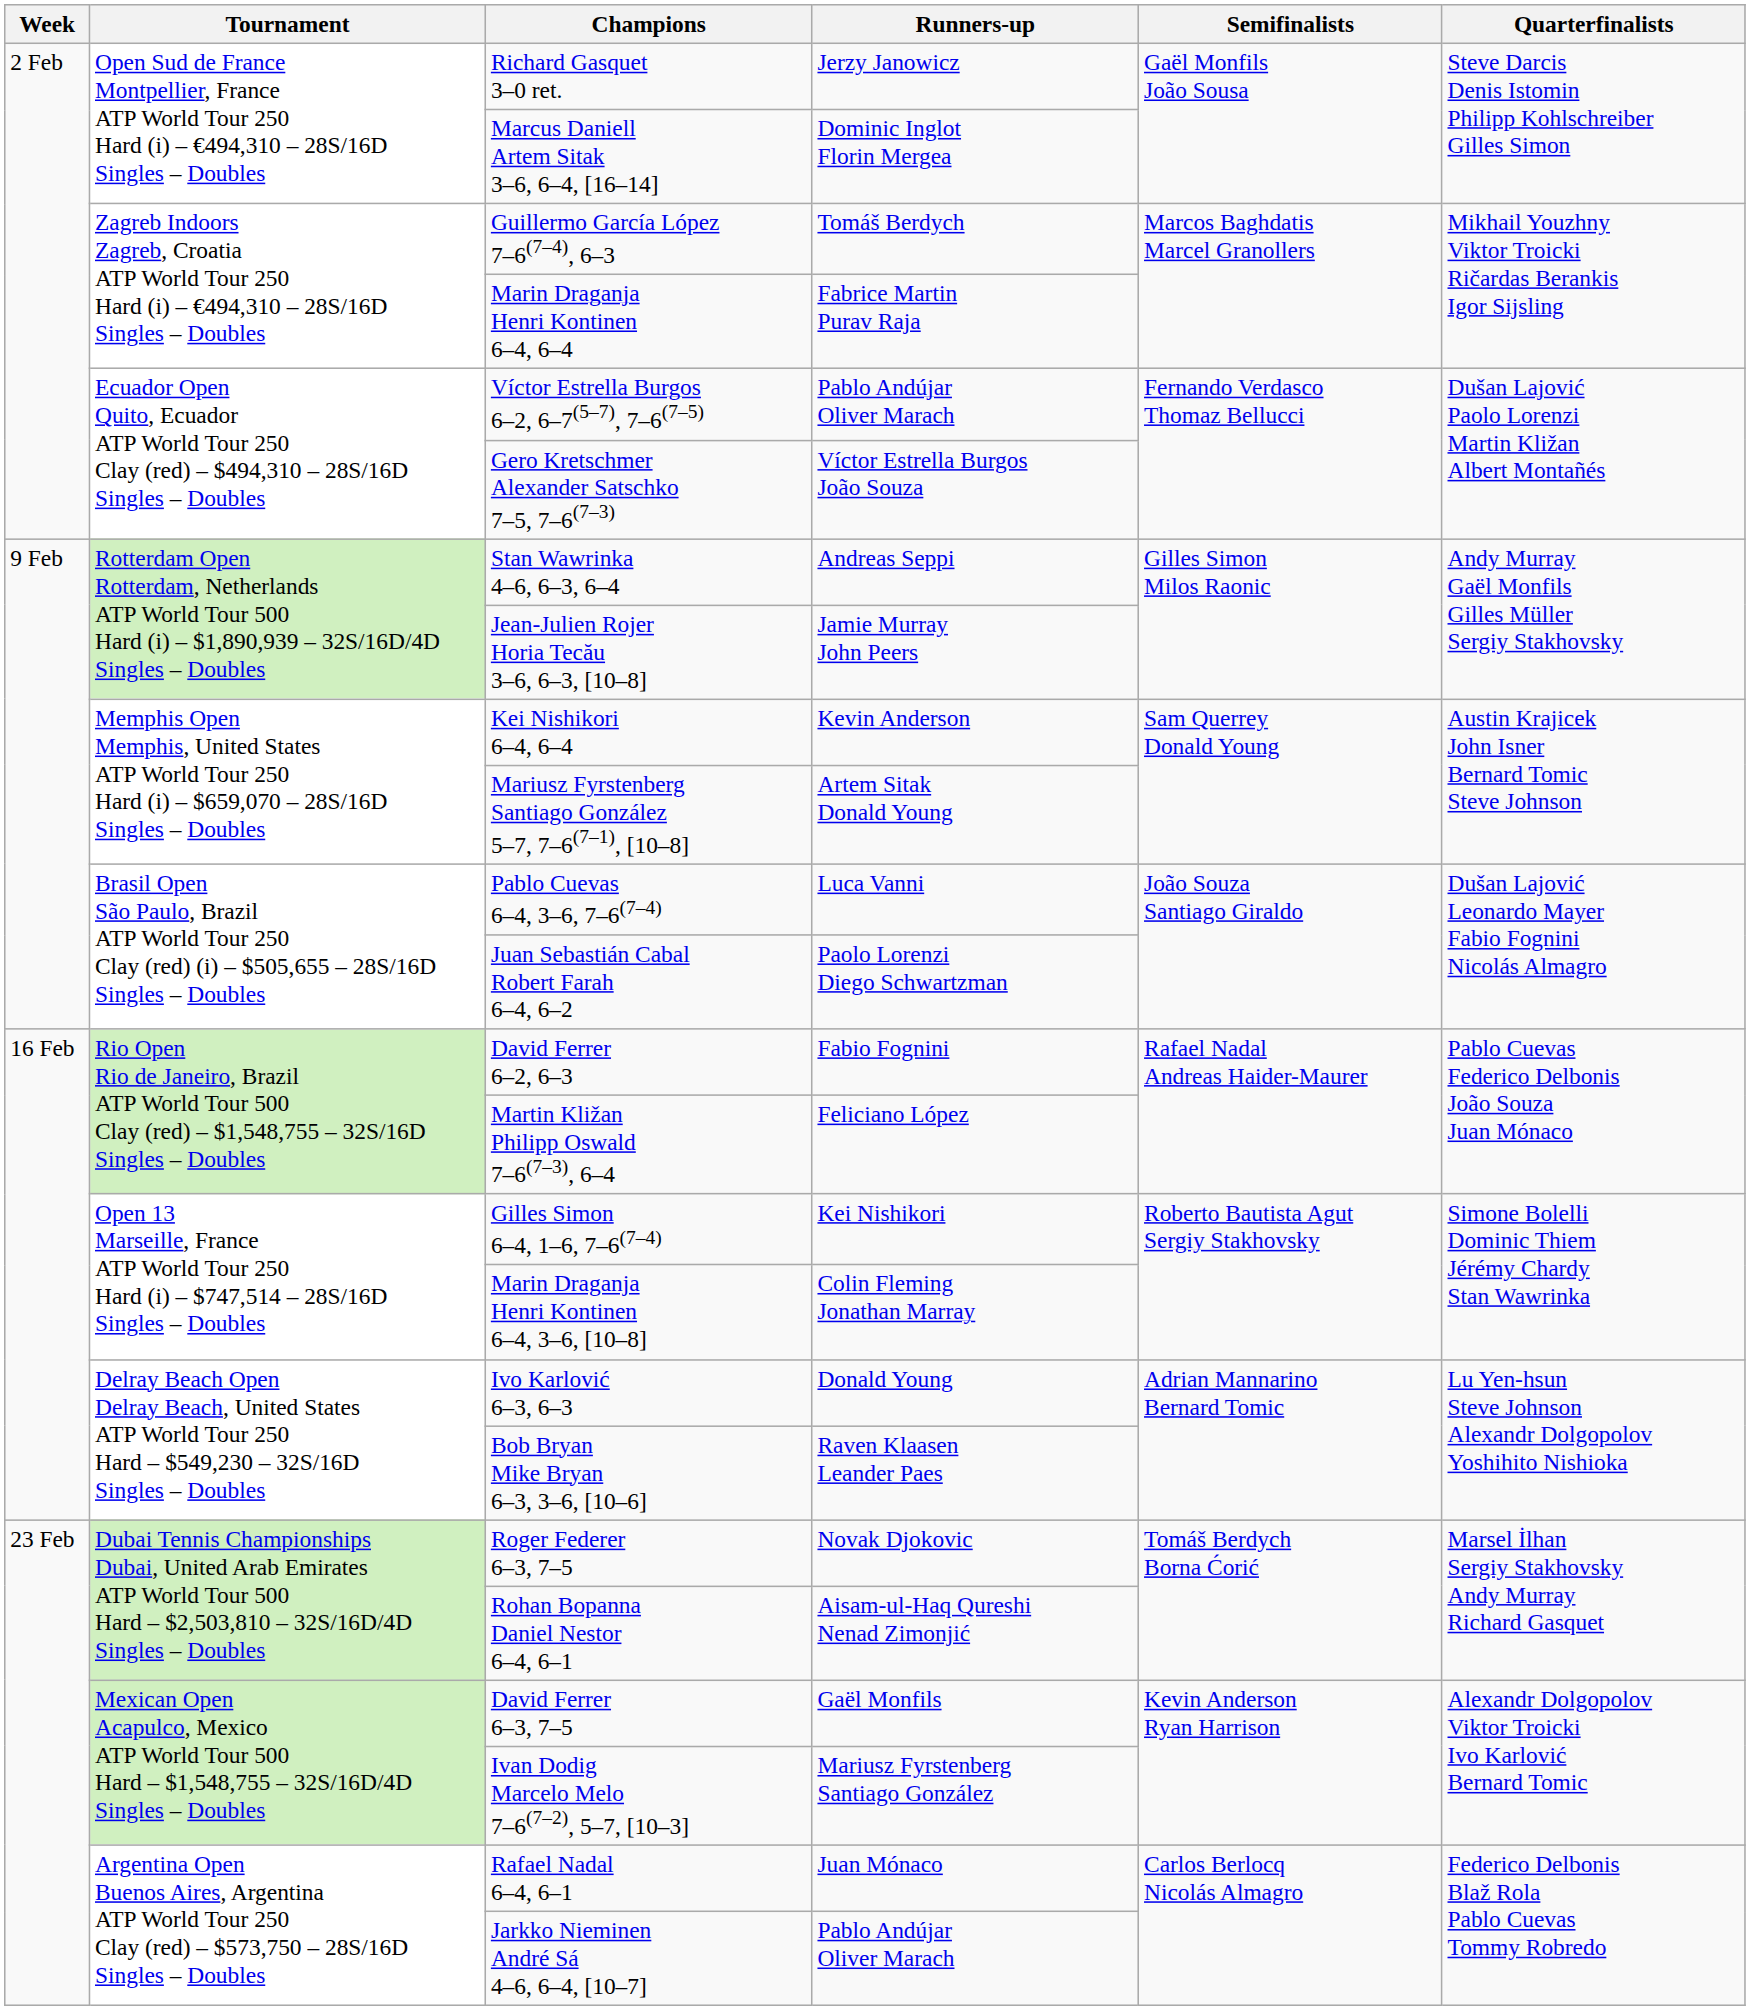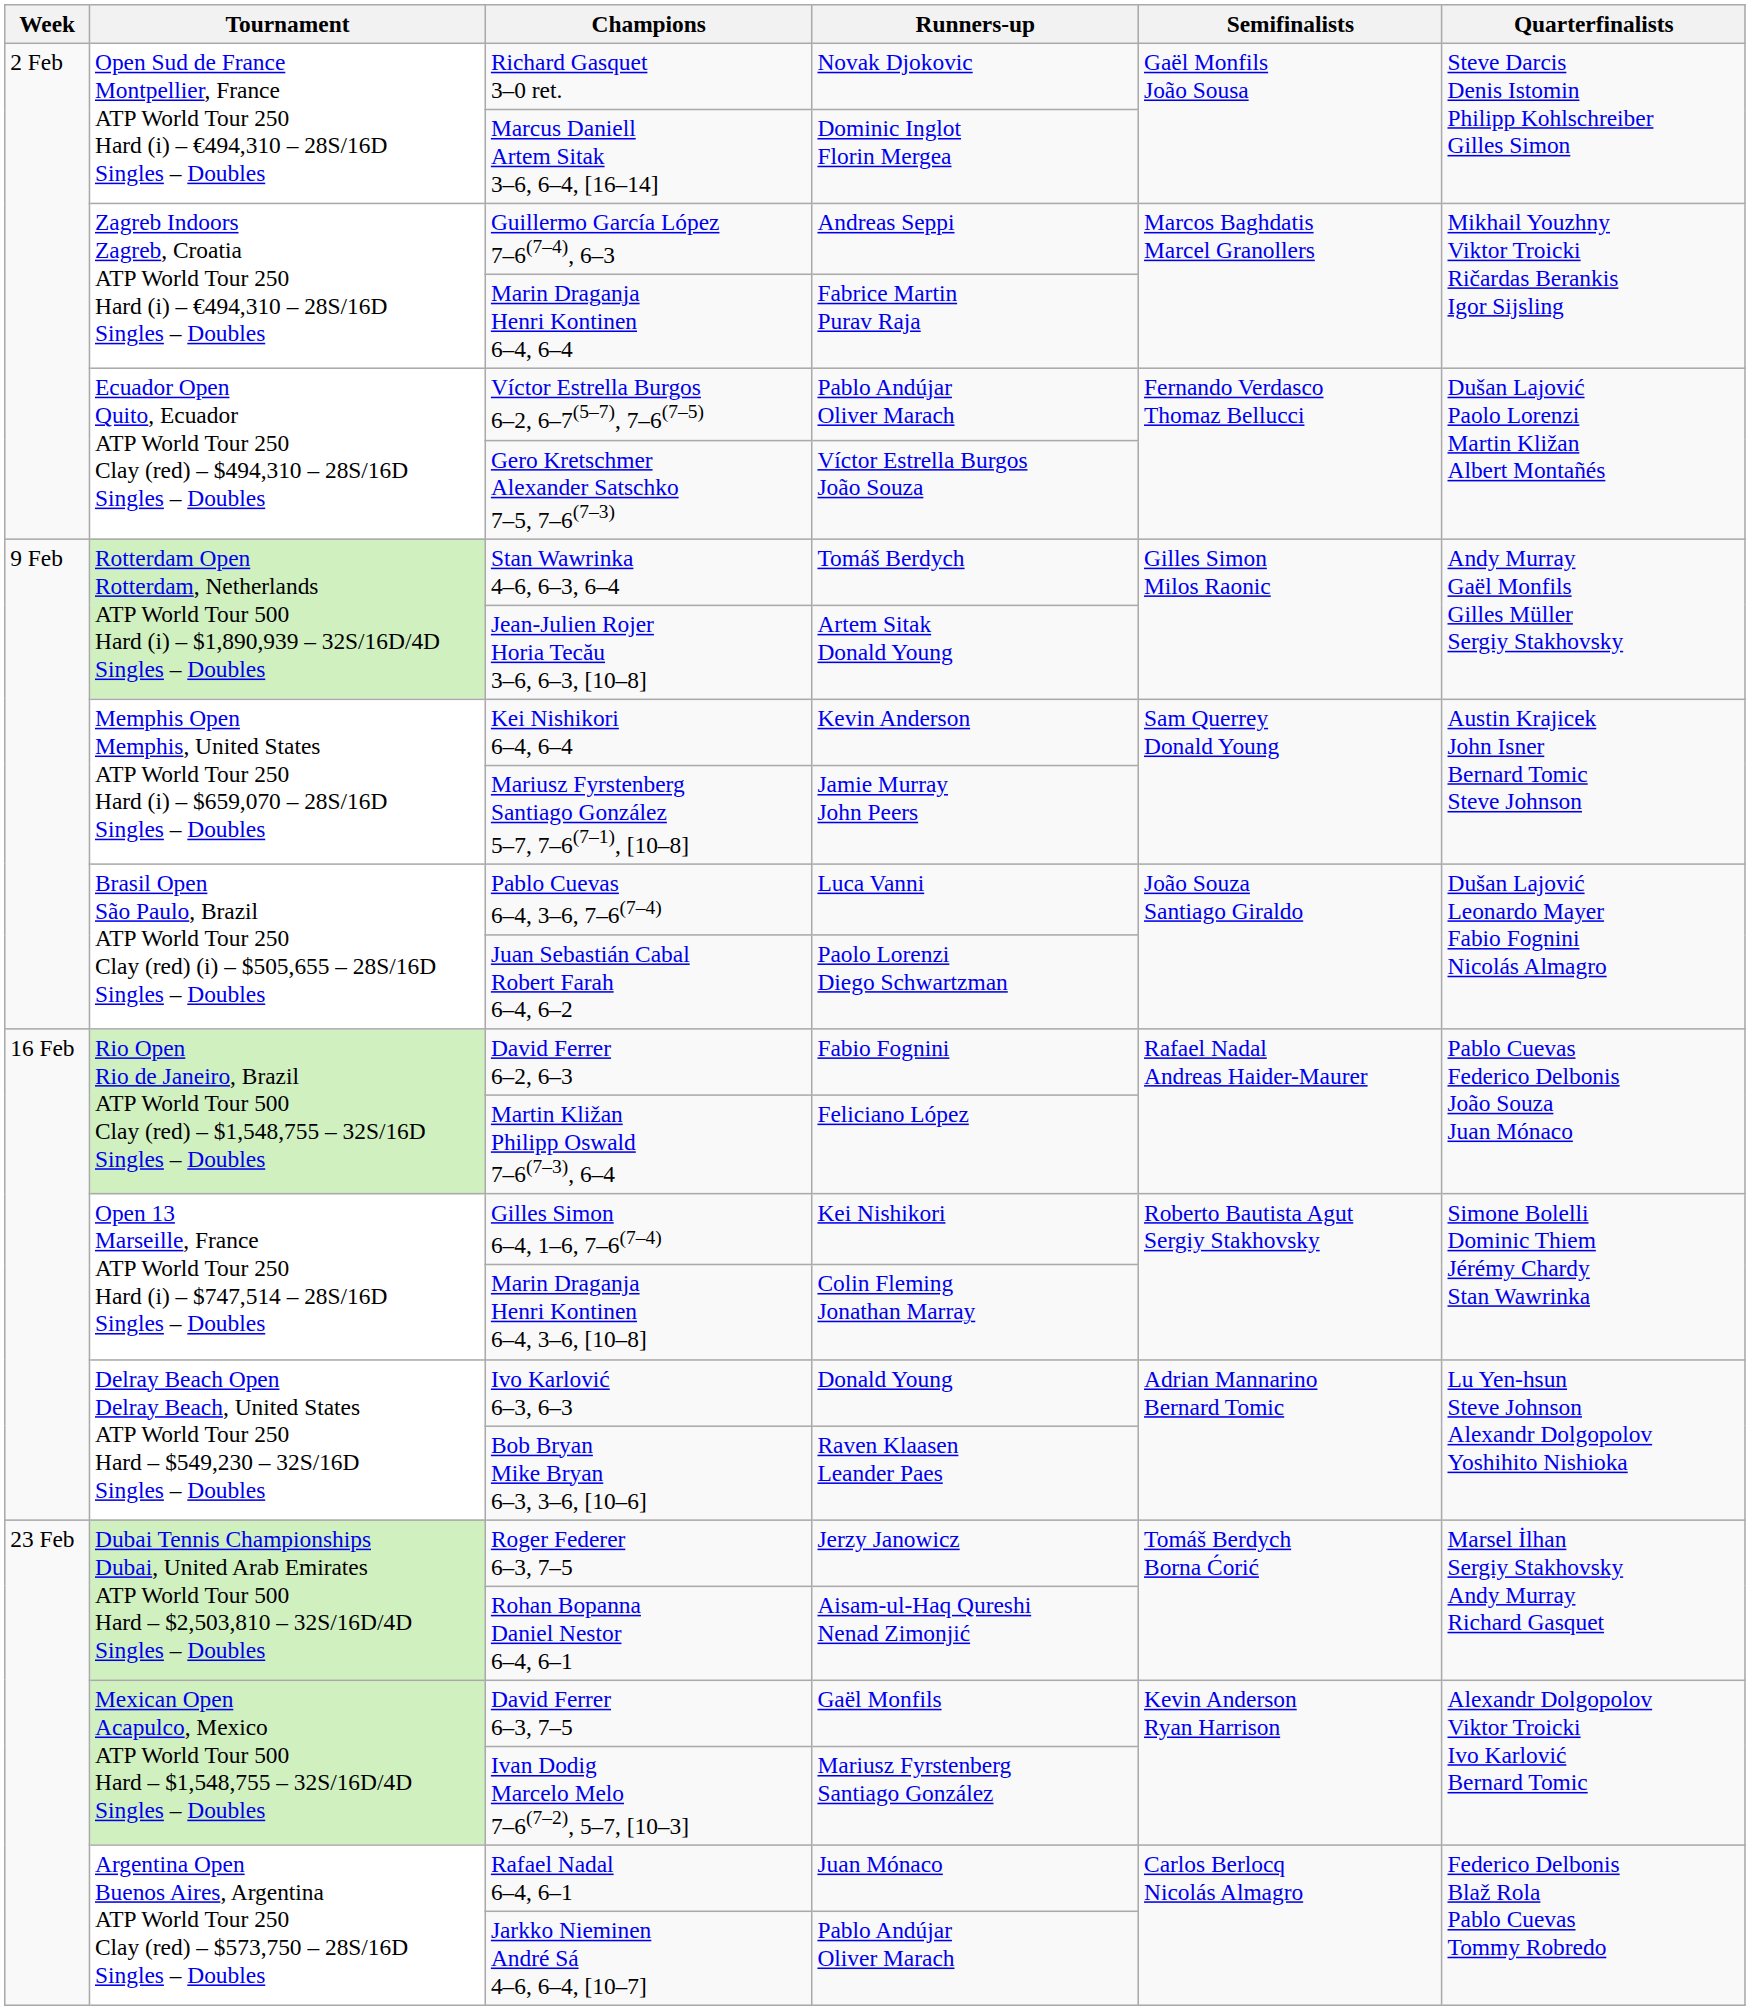Richard Gasquet 3–0 ret. | Runners-up: Jerzy Janowicz -> Novak Djokovic
Guillermo García López 7–6(7–4), 6–3 | Runners-up: Tomáš Berdych -> Andreas Seppi
Stan Wawrinka 4–6, 6–3, 6–4 | Runners-up: Andreas Seppi -> Tomáš Berdych
Jean-Julien Rojer Horia Tecău 3–6, 6–3, [10–8] | Runners-up: Jamie Murray John Peers -> Artem Sitak Donald Young
Mariusz Fyrstenberg Santiago González 5–7, 7–6(7–1), [10–8] | Runners-up: Artem Sitak Donald Young -> Jamie Murray John Peers
Roger Federer 6–3, 7–5 | Runners-up: Novak Djokovic -> Jerzy Janowicz
